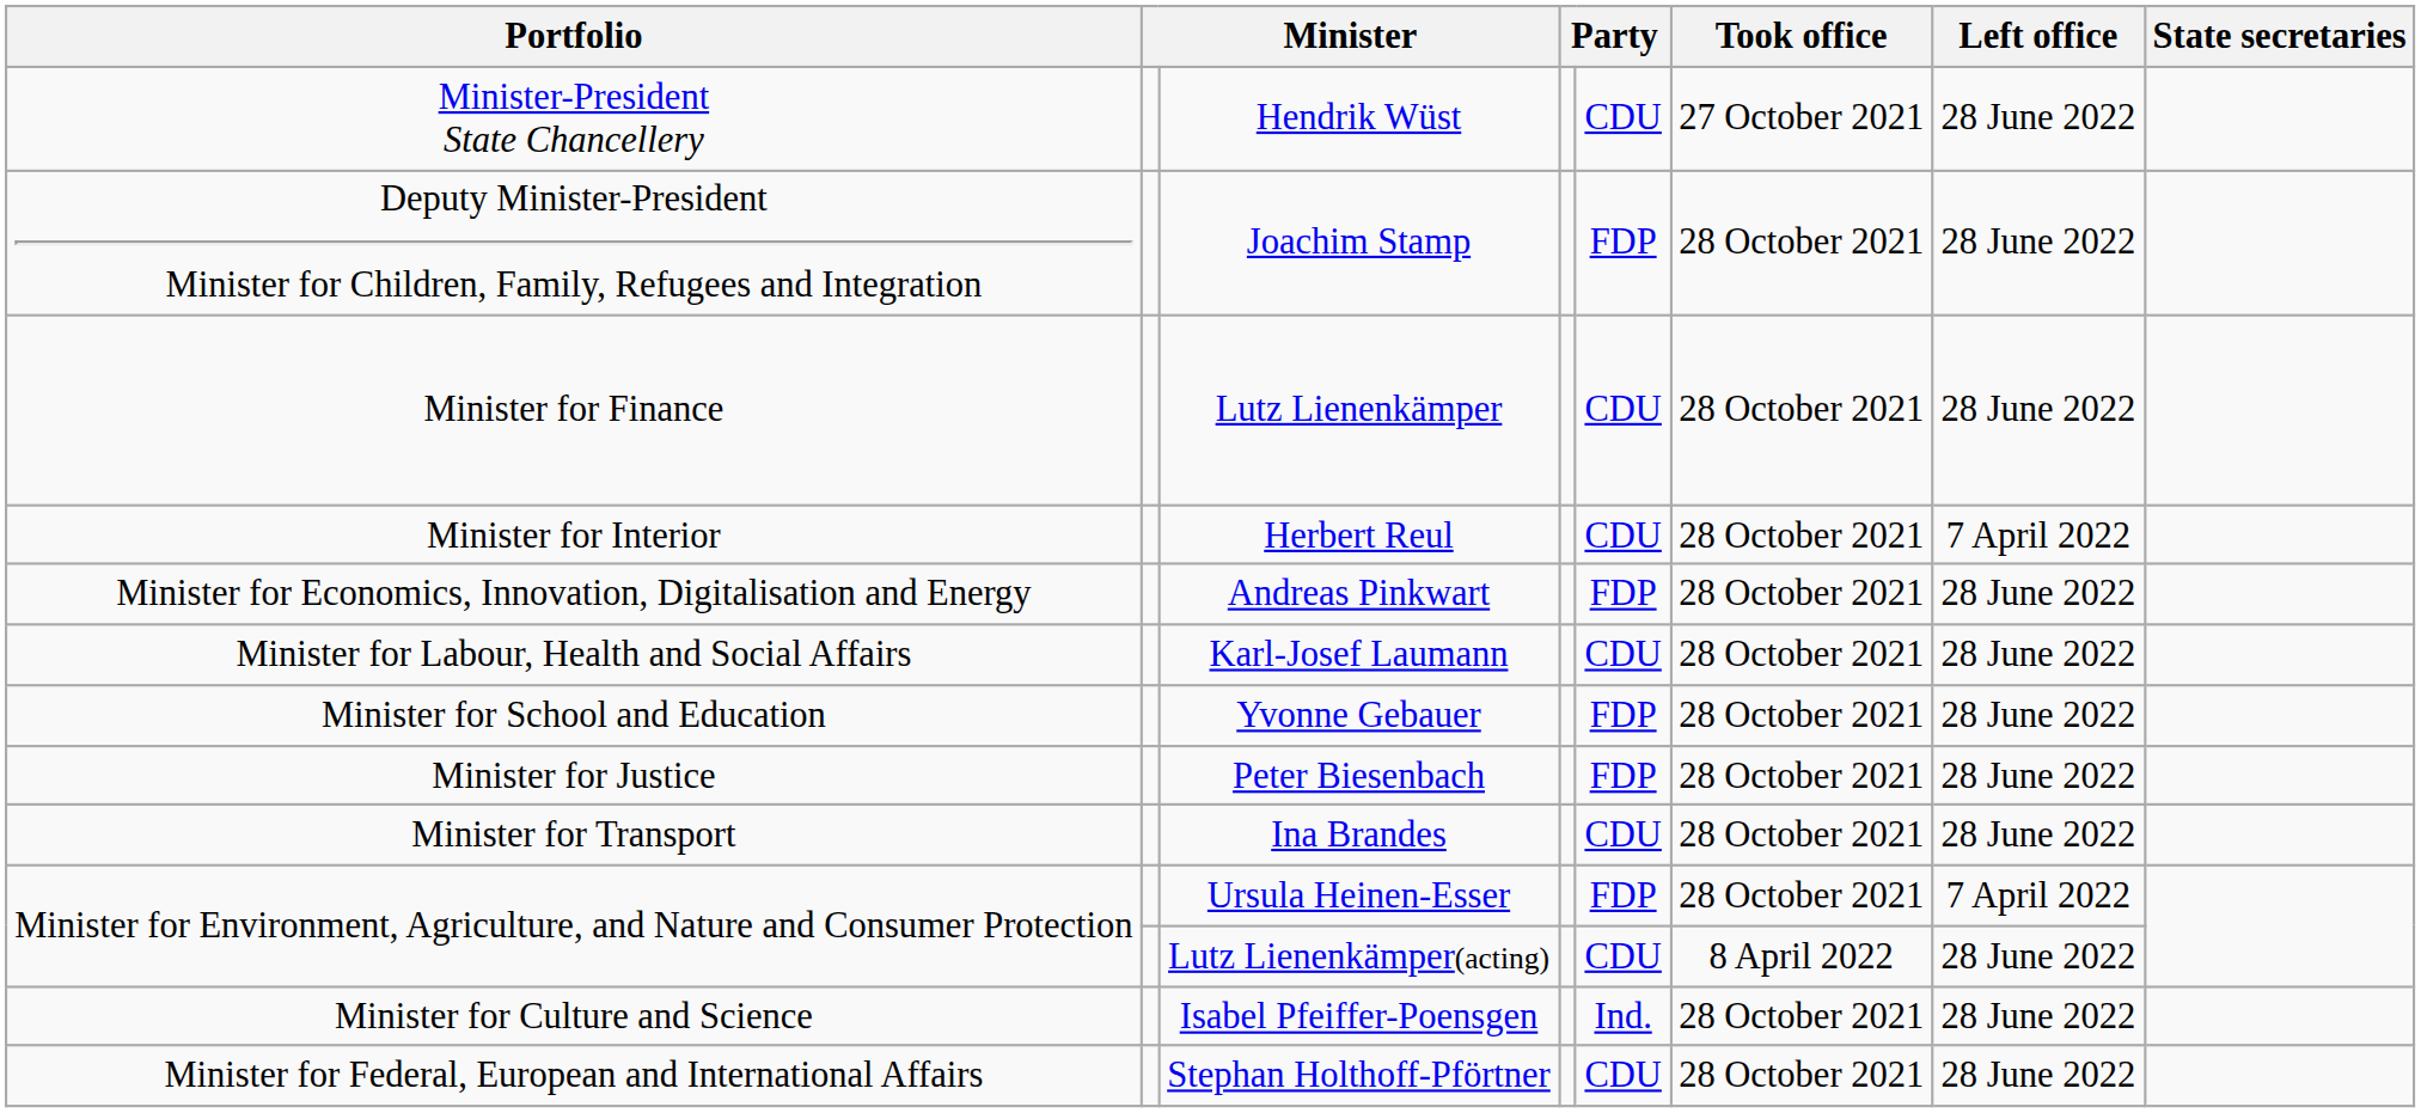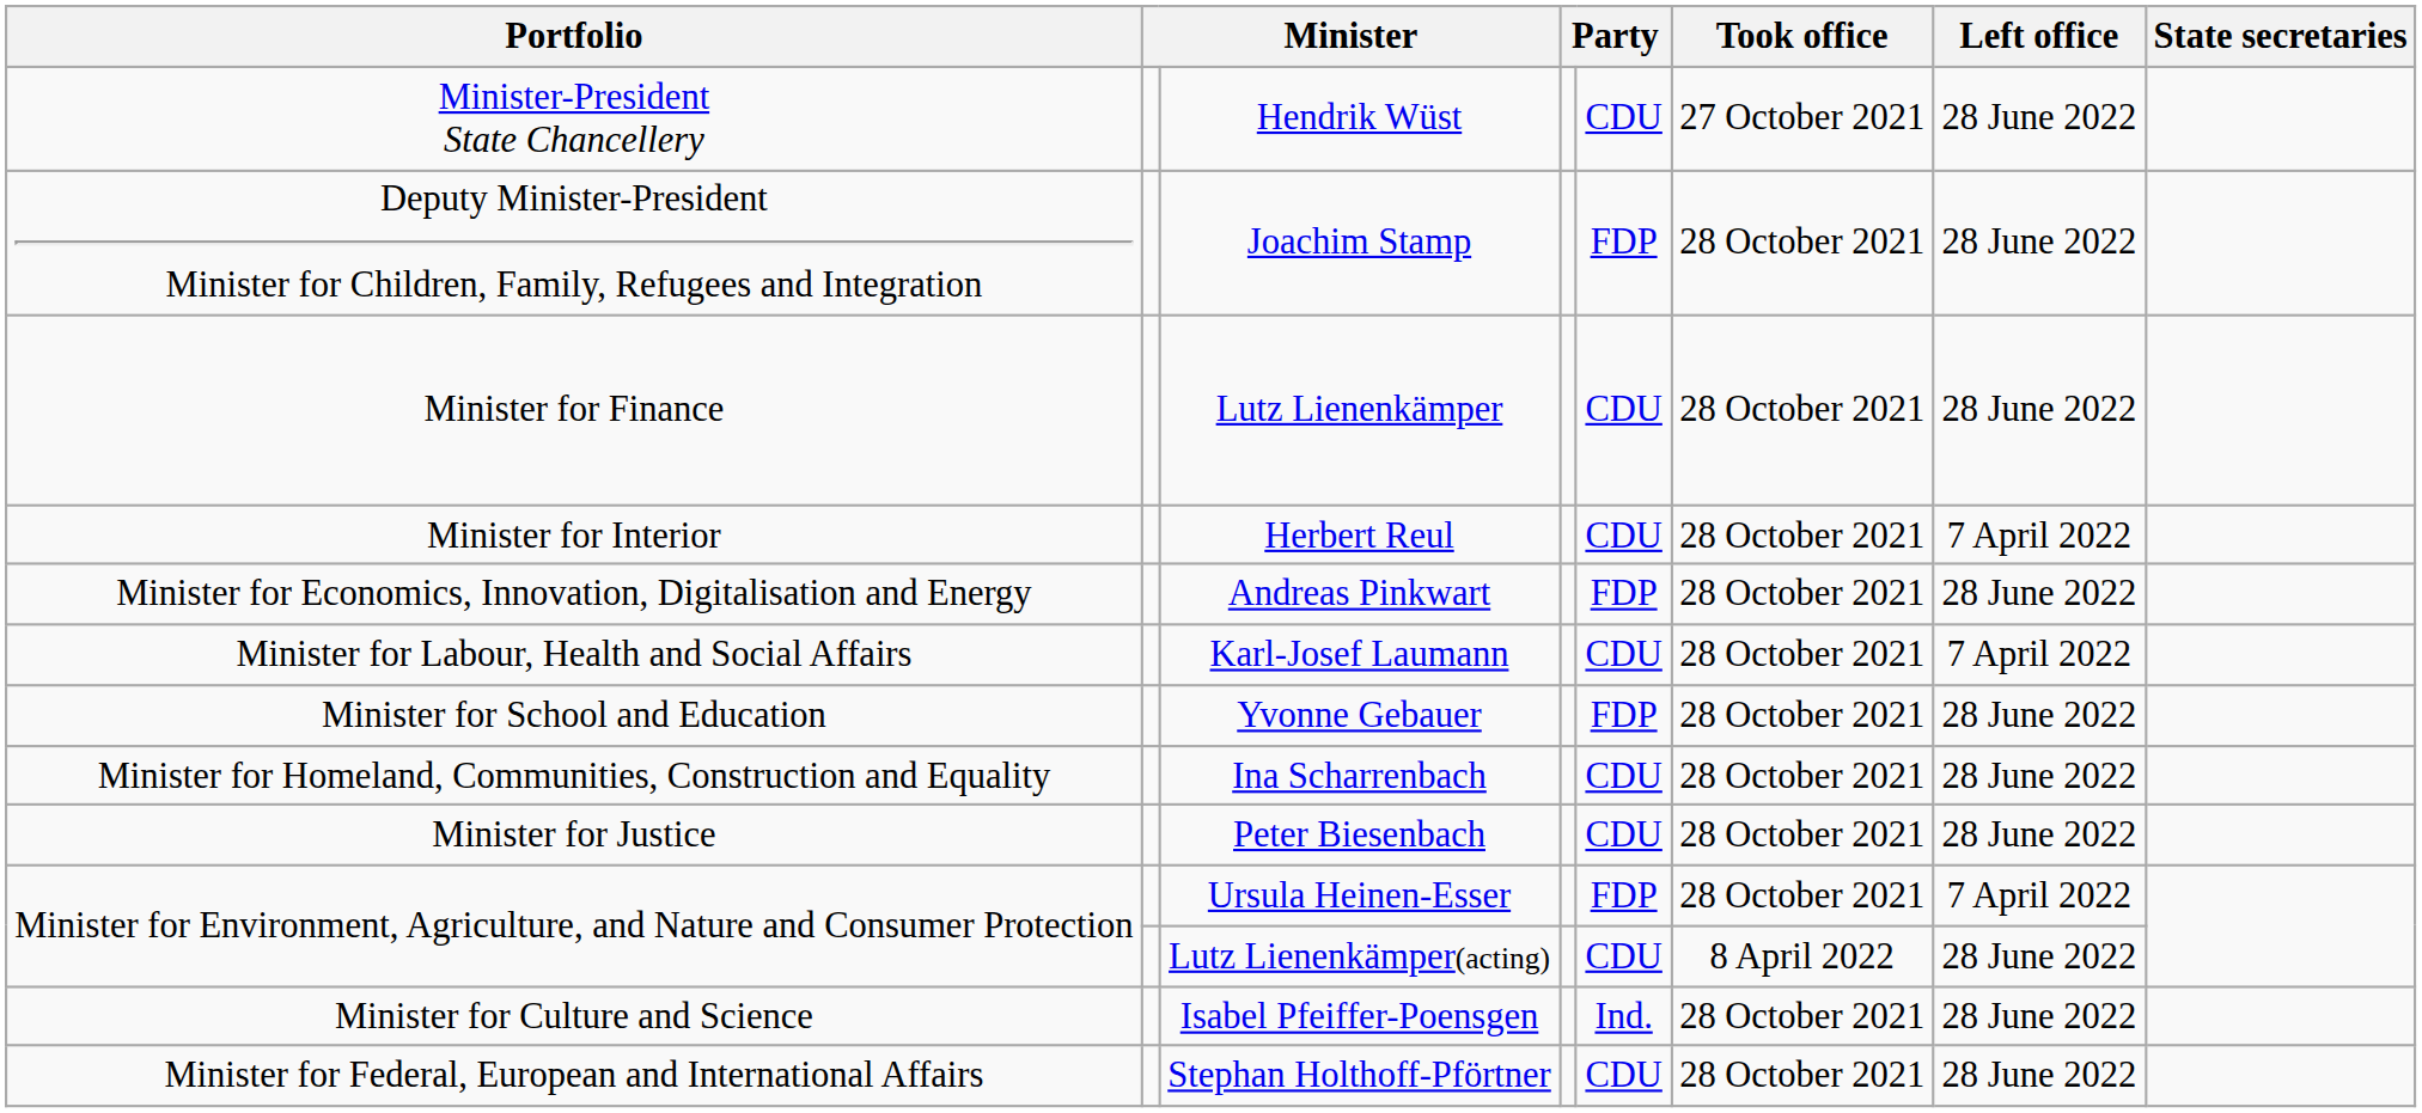Karl-Josef Laumann | Left office: 28 June 2022 -> 7 April 2022
+ row: Minister for Homeland, Communities, Construction and Equality | Ina Scharrenbach | CDU | 28 October 2021 | 28 June 2022
Peter Biesenbach | column 5: FDP -> CDU
- row: Minister for Transport | Ina Brandes | CDU | 28 October 2021 | 28 June 2022
